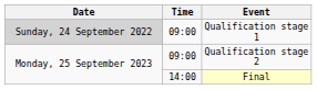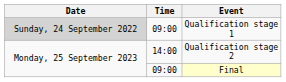Qualification stage 2 | Time: 09:00 -> 14:00
Final | Time: 14:00 -> 09:00
